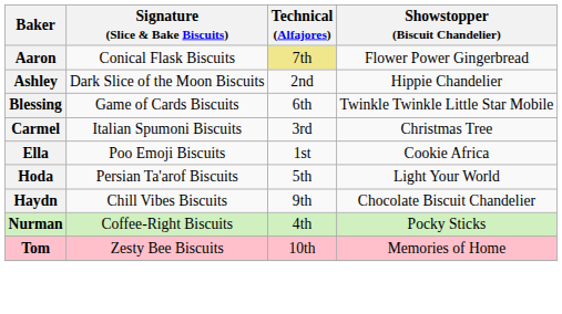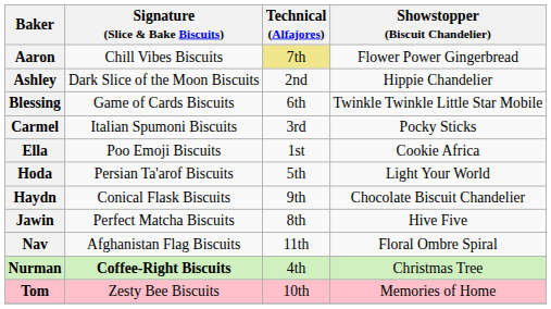Aaron | Signature (Slice & Bake Biscuits): Conical Flask Biscuits -> Chill Vibes Biscuits
Carmel | Showstopper (Biscuit Chandelier): Christmas Tree -> Pocky Sticks
Haydn | Signature (Slice & Bake Biscuits): Chill Vibes Biscuits -> Conical Flask Biscuits
+ row: Jawin | Perfect Matcha Biscuits | 8th | Hive Five
+ row: Nav | Afghanistan Flag Biscuits | 11th | Floral Ombre Spiral
Nurman | Signature (Slice & Bake Biscuits): normal -> bold
Nurman | Showstopper (Biscuit Chandelier): Pocky Sticks -> Christmas Tree
